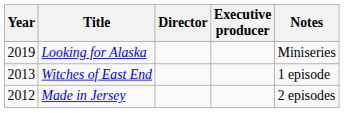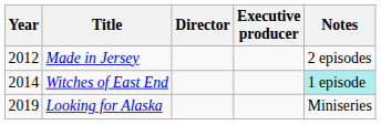rows swapped: Made in Jersey <-> Looking for Alaska
Witches of East End | Year: 2013 -> 2014
Witches of East End | Notes: no background -> paleturquoise background
